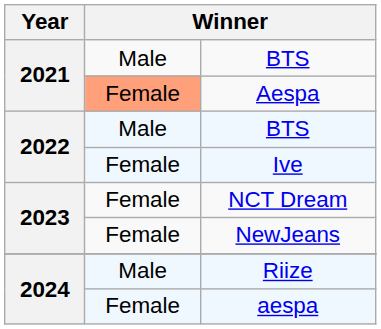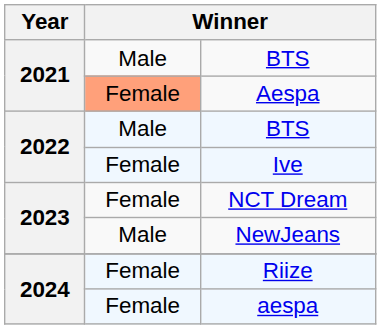NewJeans | column 2: Female -> Male
Riize | column 2: Male -> Female
